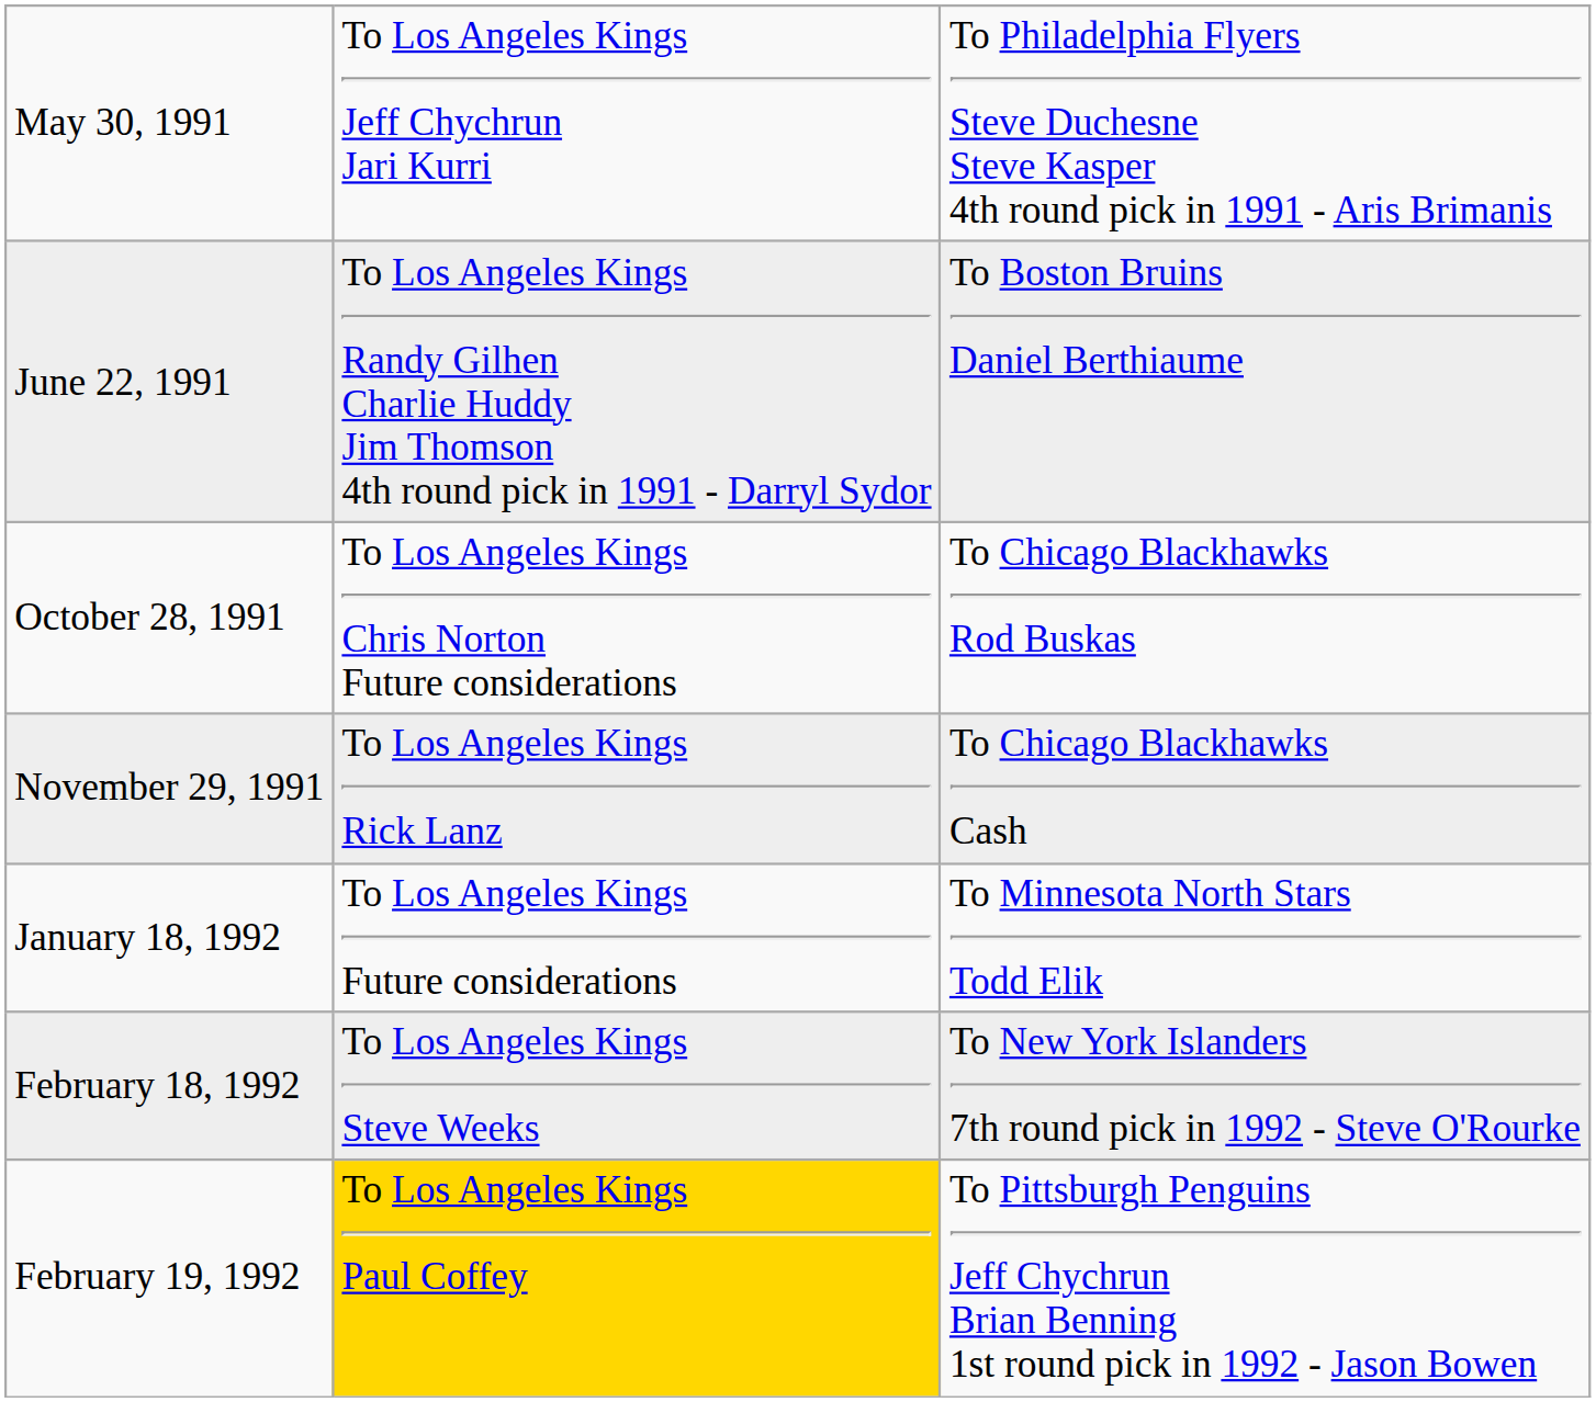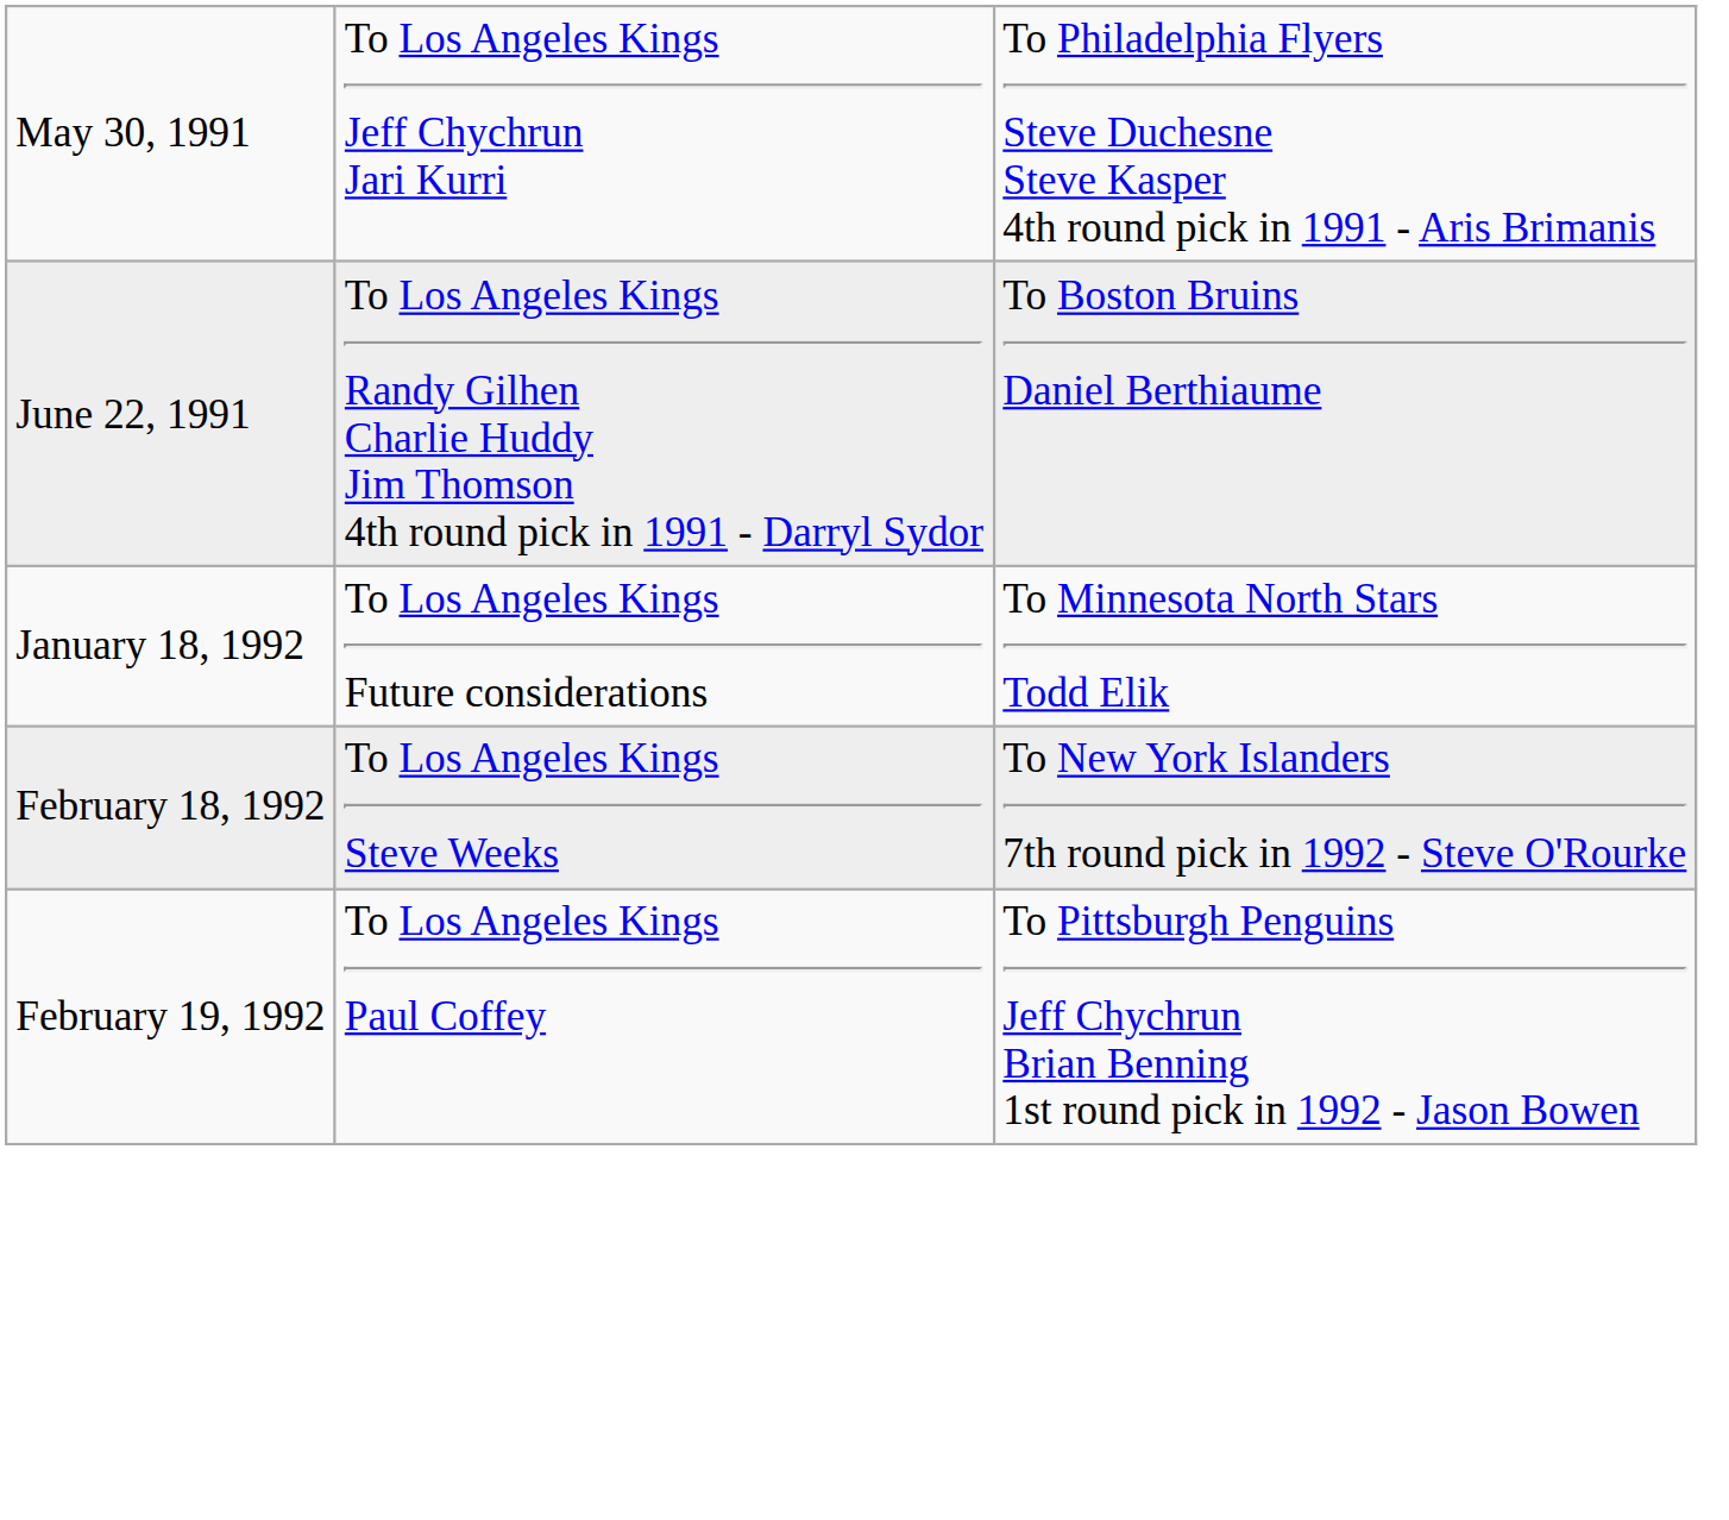- row: October 28, 1991 | To Los Angeles Kings Chris Norton Future considerations | To Chicago Blackhawks Rod Buskas
- row: November 29, 1991 | To Los Angeles Kings Rick Lanz | To Chicago Blackhawks Cash
February 19, 1992 | column 2: gold background -> no background
